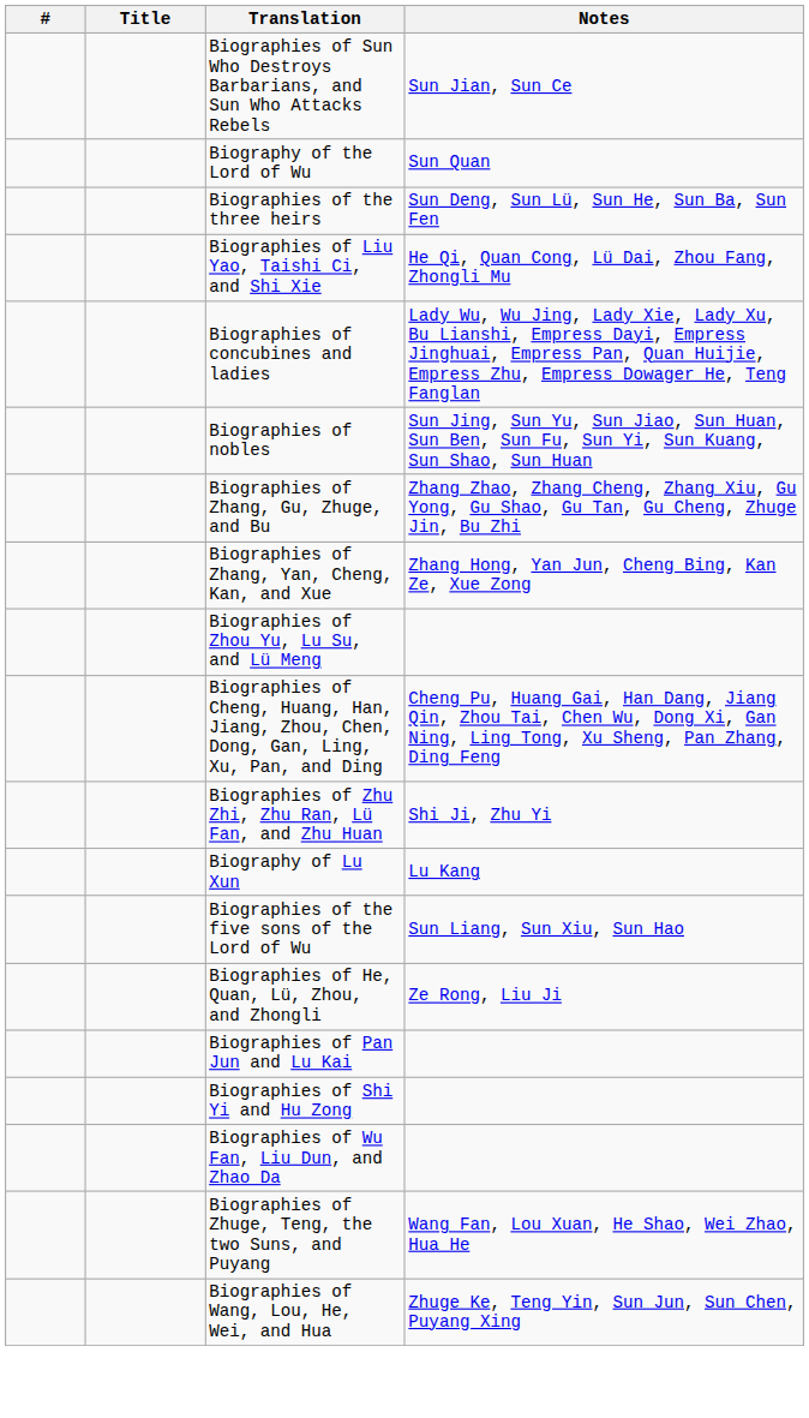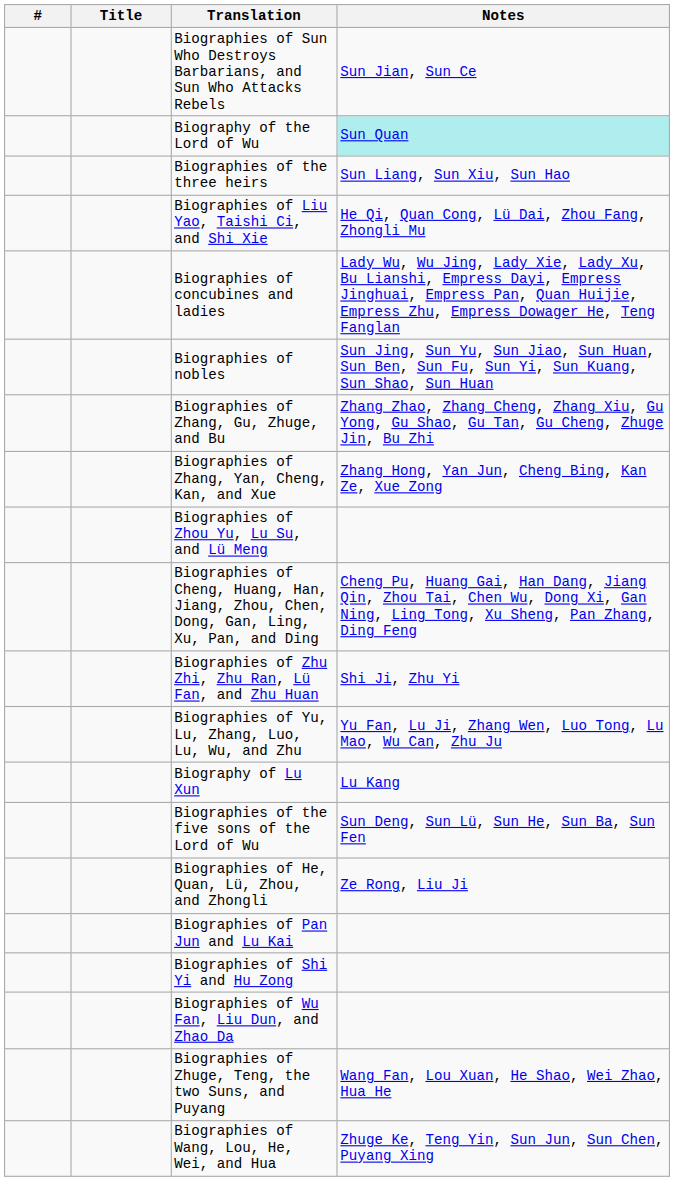Biography of the Lord of Wu | Notes: no background -> paleturquoise background
Biographies of the three heirs | Notes: Sun Deng, Sun Lü, Sun He, Sun Ba, Sun Fen -> Sun Liang, Sun Xiu, Sun Hao
+ row: Biographies of Yu, Lu, Zhang, Luo, Lu, Wu, and Zhu | Yu Fan, Lu Ji, Zhang Wen, Luo Tong, Lu Mao, Wu Can, Zhu Ju
Biographies of the five sons of the Lord of Wu | Notes: Sun Liang, Sun Xiu, Sun Hao -> Sun Deng, Sun Lü, Sun He, Sun Ba, Sun Fen
